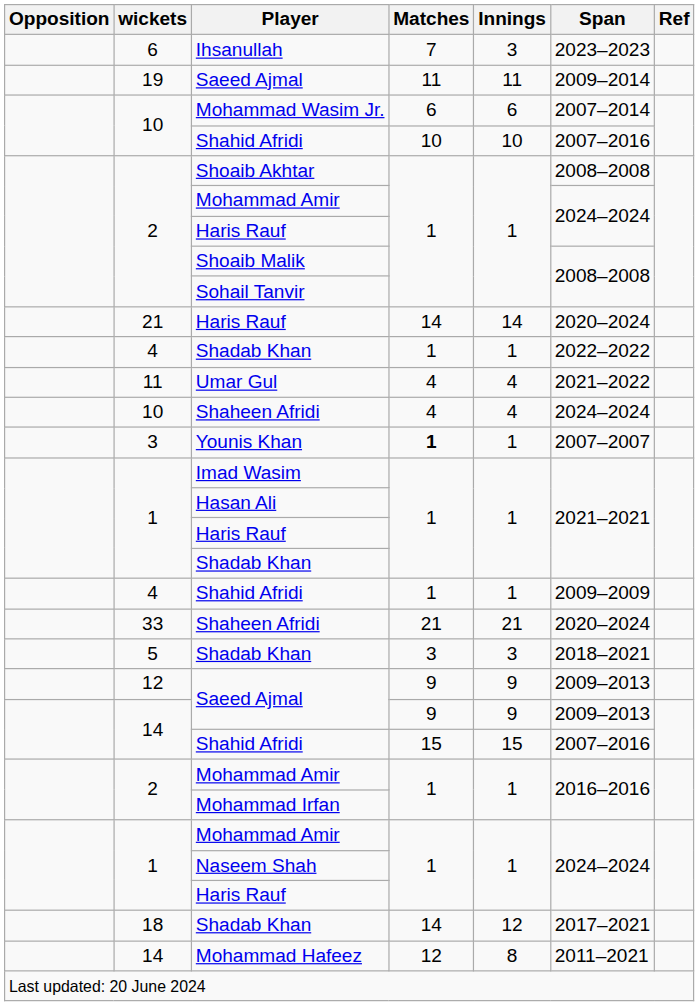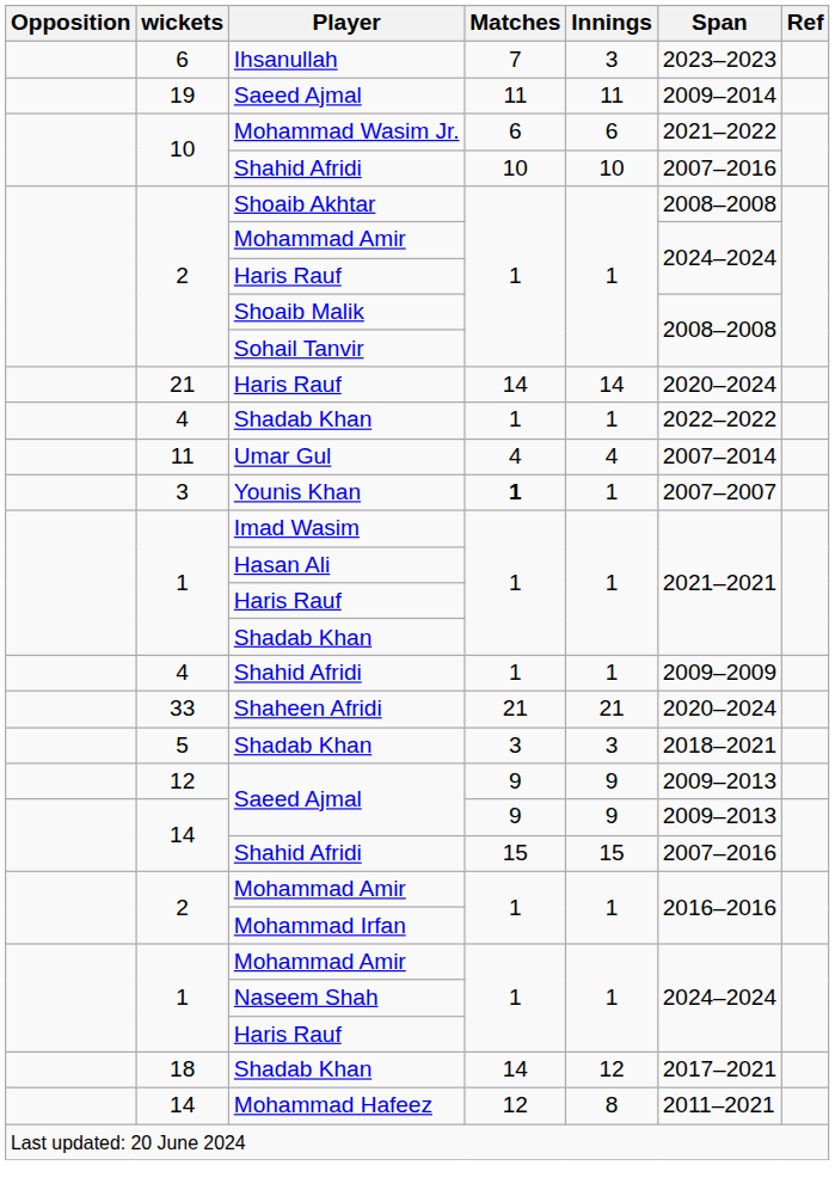Mohammad Wasim Jr. | Span: 2007–2014 -> 2021–2022
Umar Gul | Span: 2021–2022 -> 2007–2014
- row: 10 | Shaheen Afridi | 4 | 4 | 2024–2024
